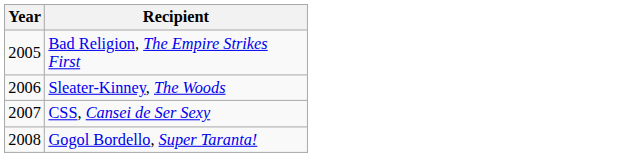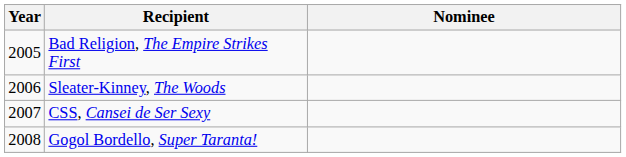+ column: Nominee
